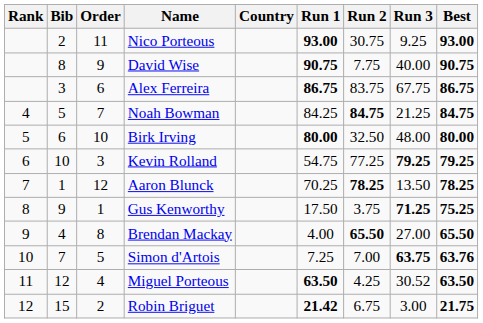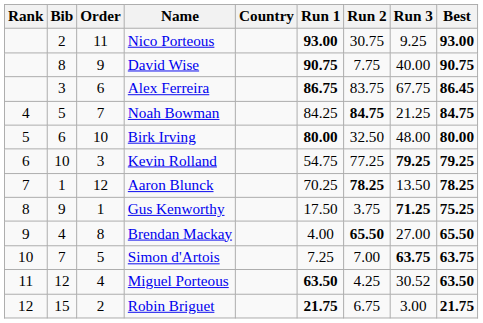Alex Ferreira | Best: 86.75 -> 86.45
Simon d'Artois | Best: 63.76 -> 63.75
Robin Briguet | Run 1: 21.42 -> 21.75
